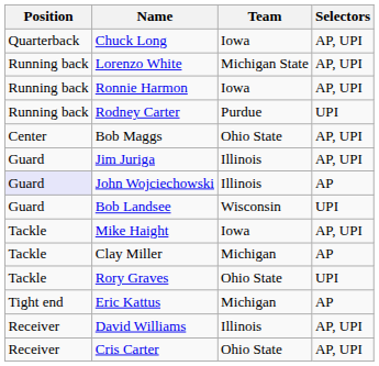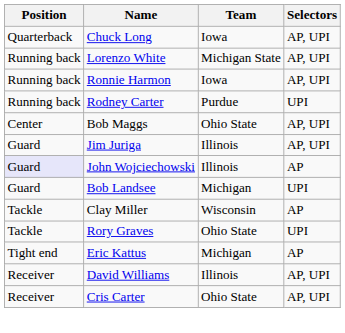Bob Landsee | Team: Wisconsin -> Michigan
- row: Tackle | Mike Haight | Iowa | AP, UPI
Clay Miller | Team: Michigan -> Wisconsin
